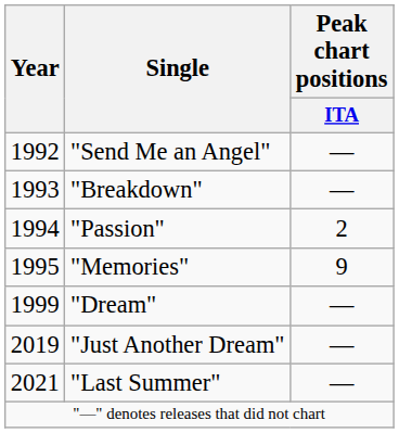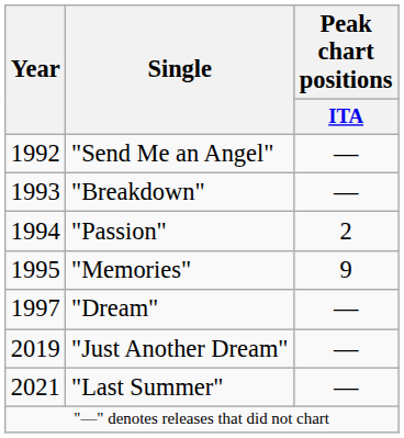"Dream" | Year: 1999 -> 1997
